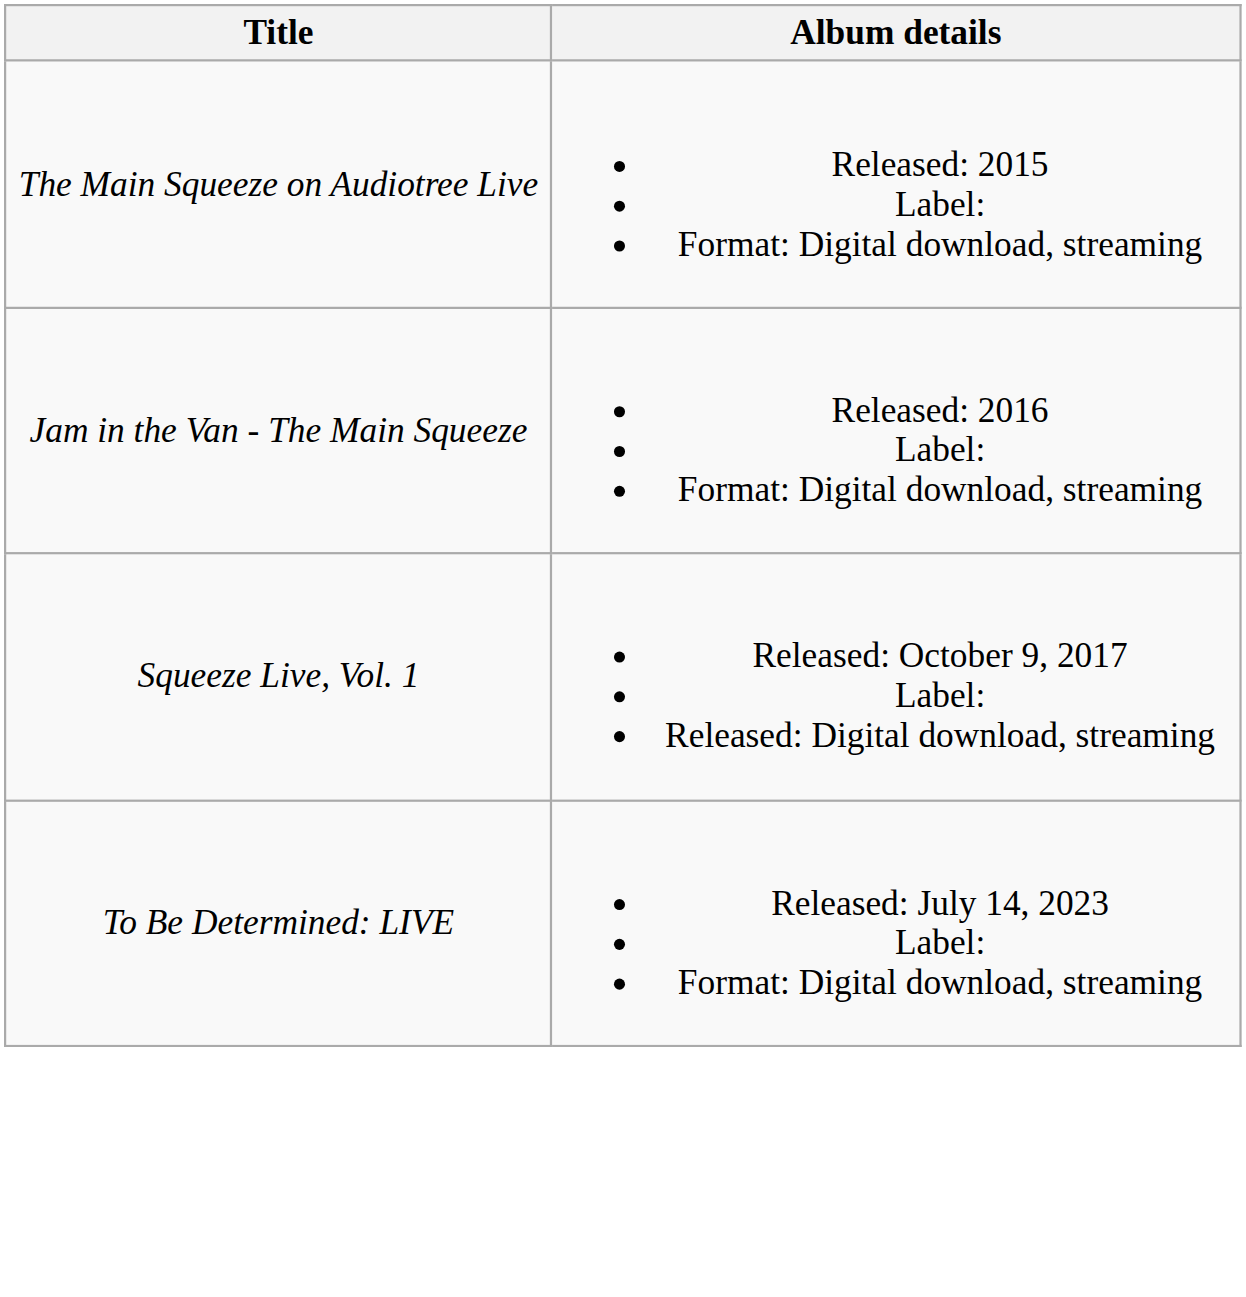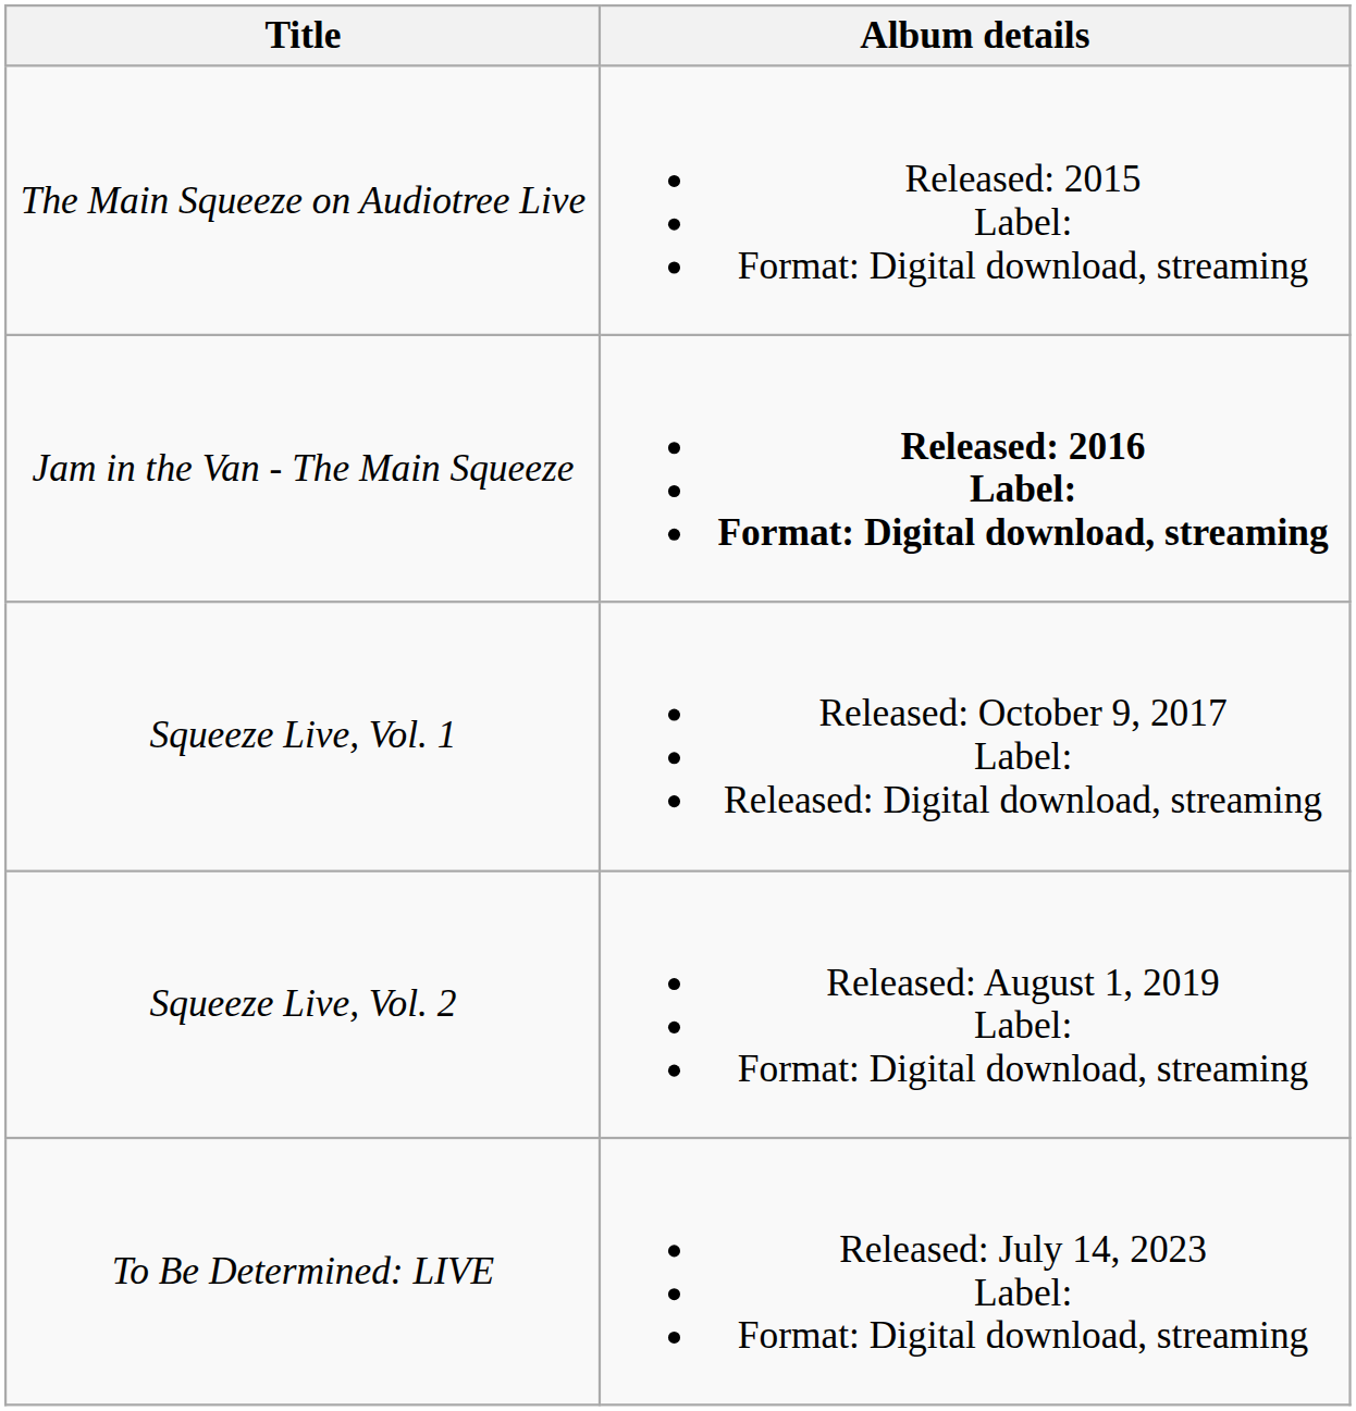Jam in the Van - The Main Squeeze | Album details: normal -> bold
+ row: Squeeze Live, Vol. 2 | Released: August 1, 2019 Label: Format: Digital download, streaming
